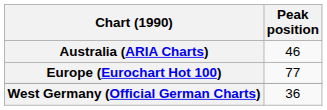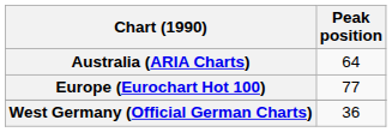Australia (ARIA Charts) | Peak position: 46 -> 64
